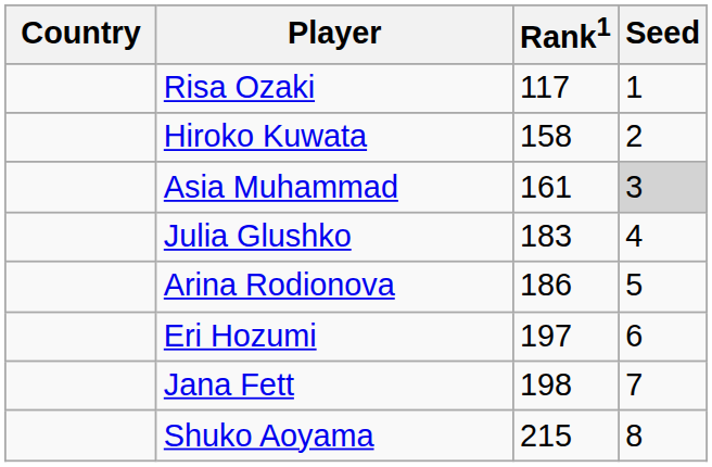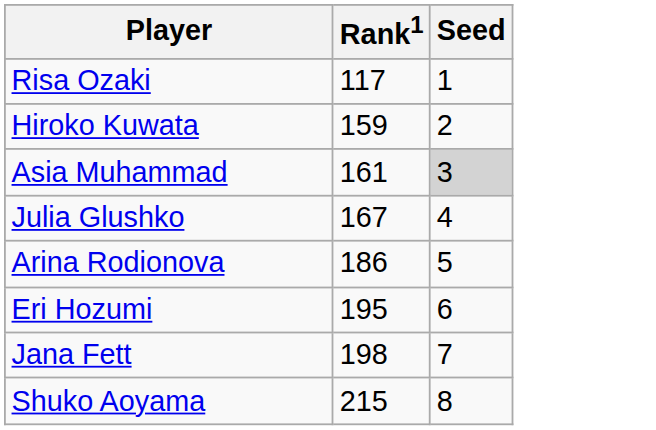- column: Country
Hiroko Kuwata | Rank1: 158 -> 159
Julia Glushko | Rank1: 183 -> 167
Eri Hozumi | Rank1: 197 -> 195
